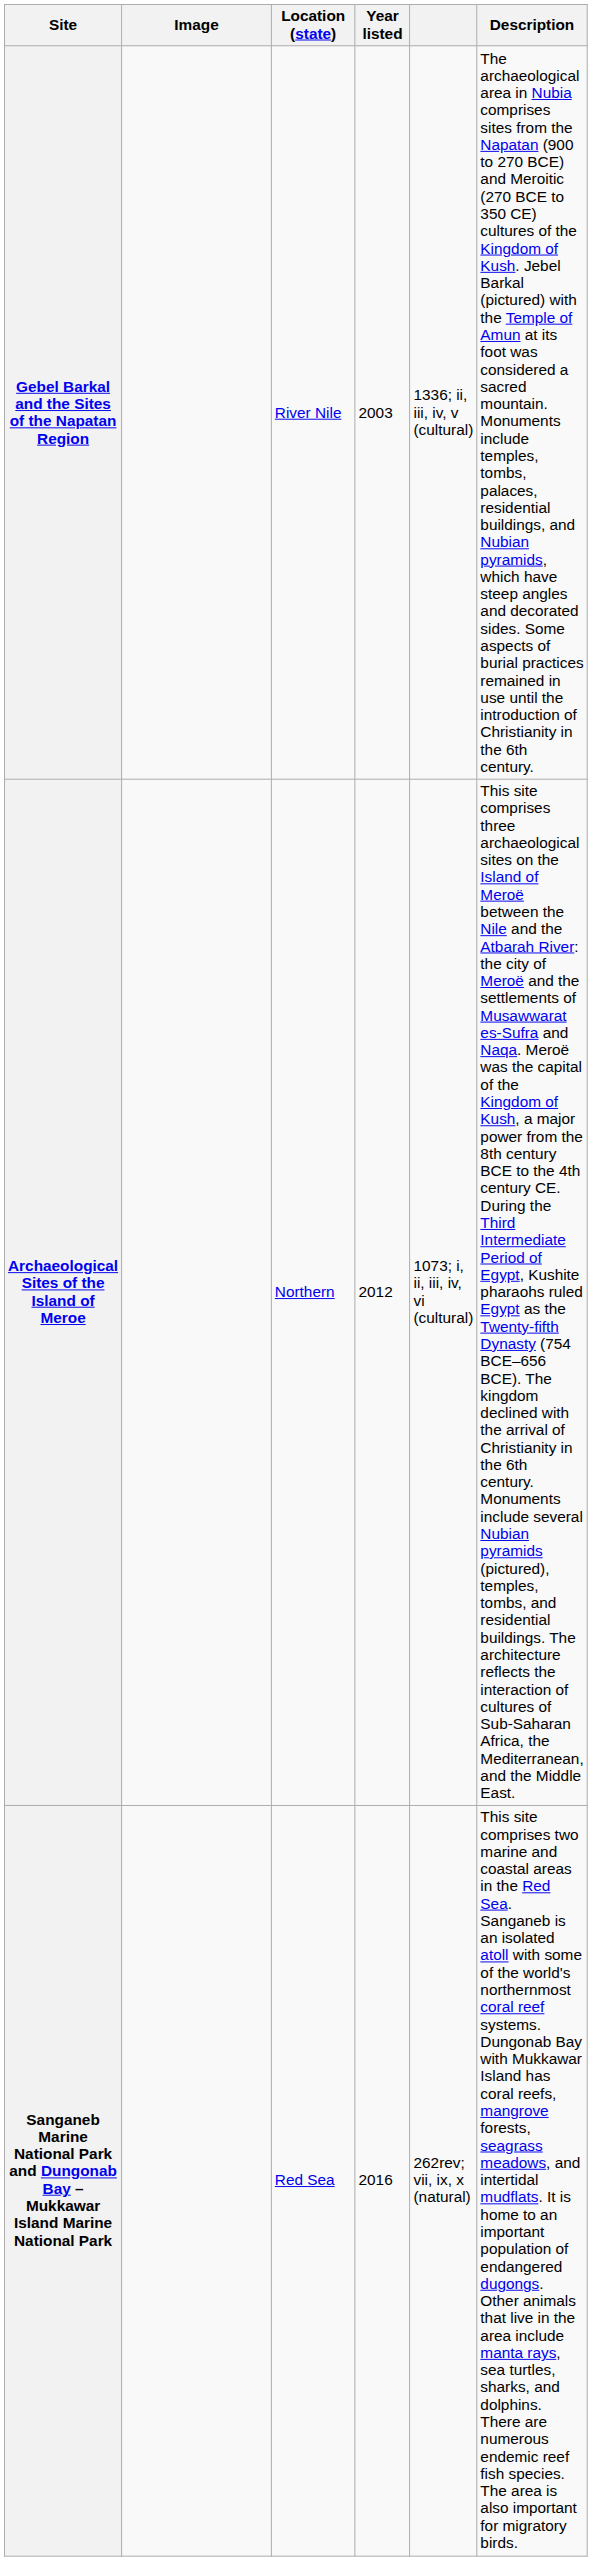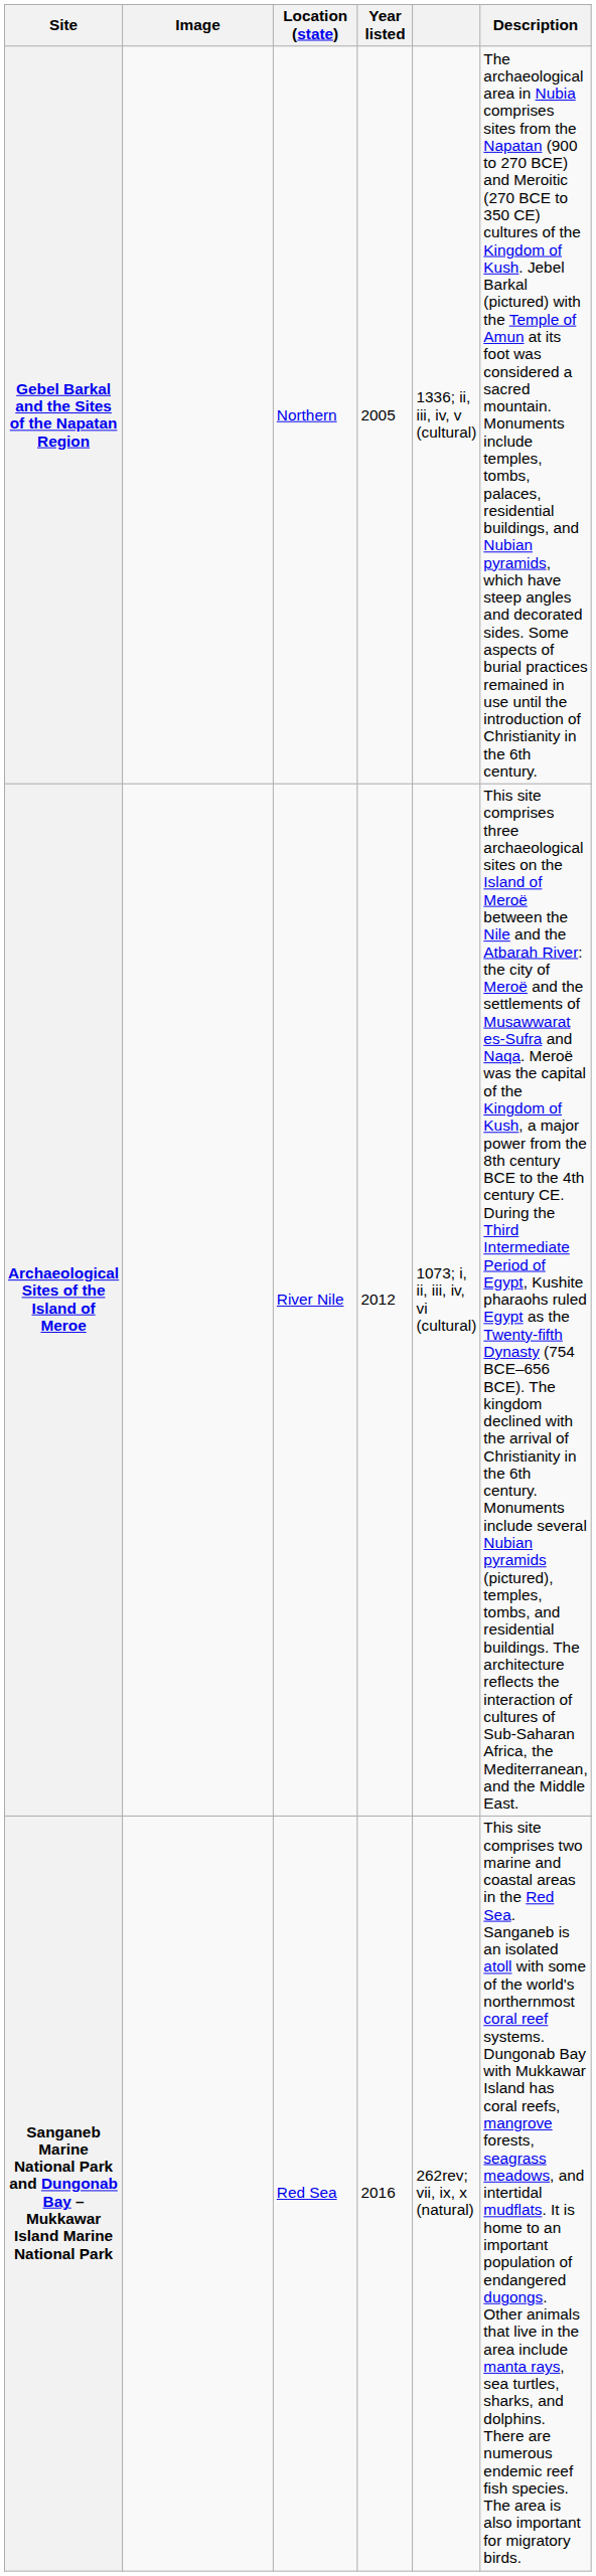Gebel Barkal and the Sites of the Napatan Region | Location (state): River Nile -> Northern
Gebel Barkal and the Sites of the Napatan Region | Year listed: 2003 -> 2005
Archaeological Sites of the Island of Meroe | Location (state): Northern -> River Nile
